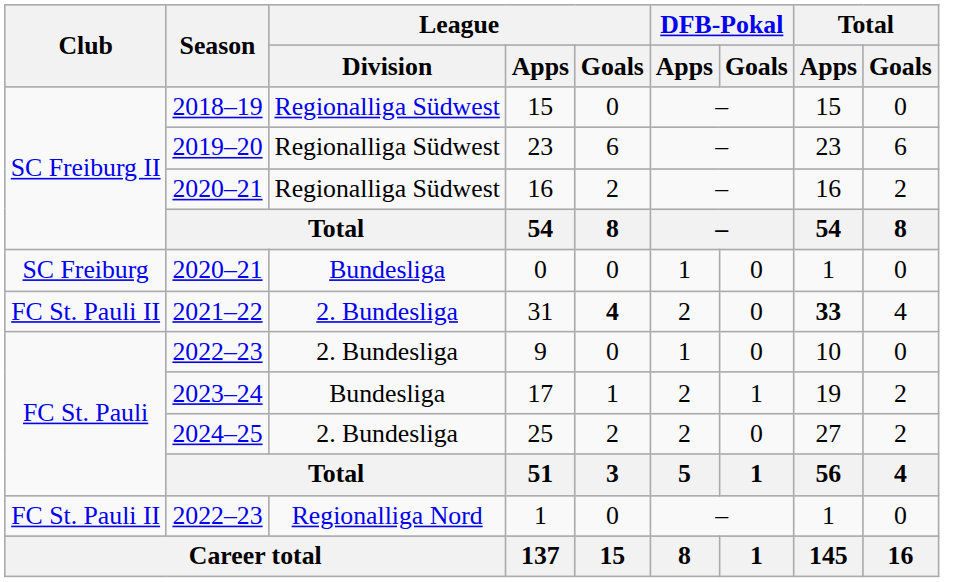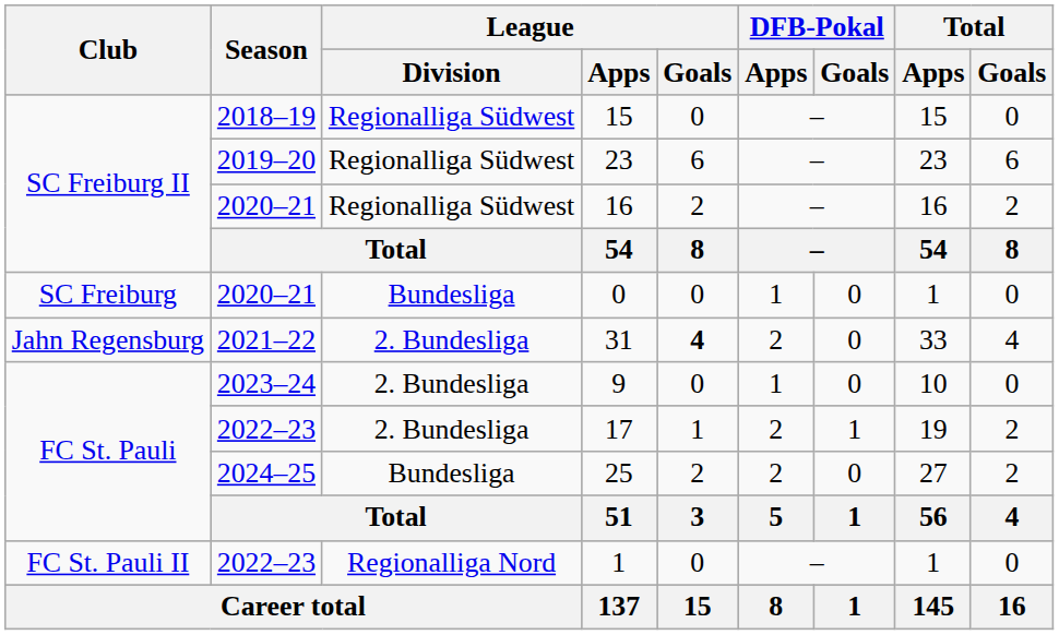31 | Club: FC St. Pauli II -> Jahn Regensburg
31 | Total / Apps: bold -> normal
9 | Season: 2022–23 -> 2023–24
17 | Season: 2023–24 -> 2022–23
17 | League / Division: Bundesliga -> 2. Bundesliga
25 | League / Division: 2. Bundesliga -> Bundesliga
